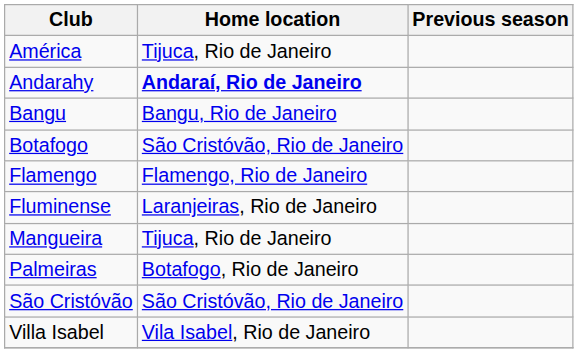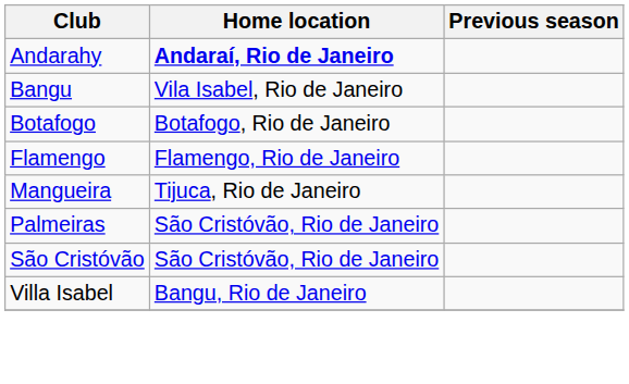- row: América | Tijuca, Rio de Janeiro
Bangu | Home location: Bangu, Rio de Janeiro -> Vila Isabel, Rio de Janeiro
Botafogo | Home location: São Cristóvão, Rio de Janeiro -> Botafogo, Rio de Janeiro
- row: Fluminense | Laranjeiras, Rio de Janeiro
Palmeiras | Home location: Botafogo, Rio de Janeiro -> São Cristóvão, Rio de Janeiro
Villa Isabel | Home location: Vila Isabel, Rio de Janeiro -> Bangu, Rio de Janeiro
